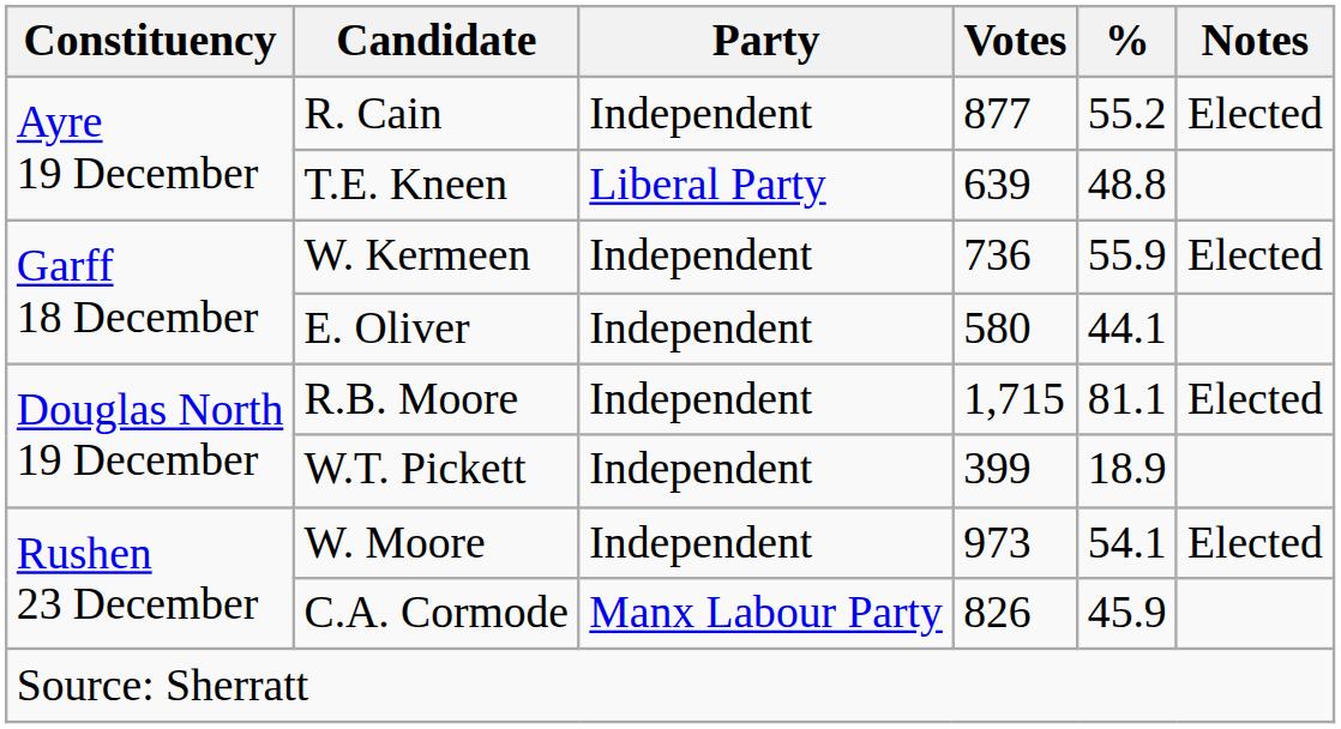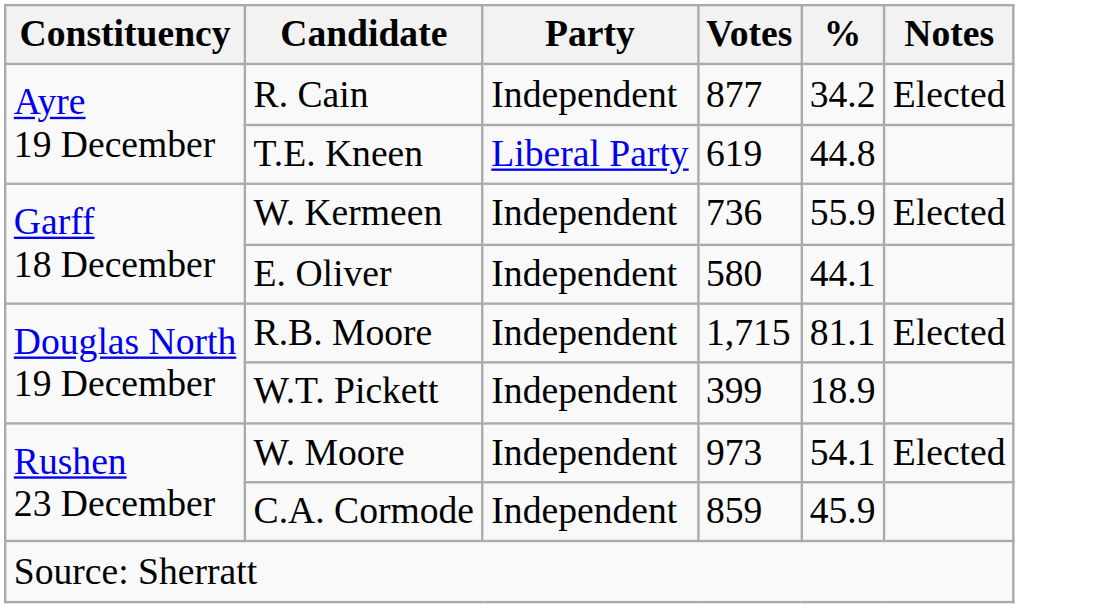R. Cain | %: 55.2 -> 34.2
T.E. Kneen | Votes: 639 -> 619
T.E. Kneen | %: 48.8 -> 44.8
C.A. Cormode | Party: Manx Labour Party -> Independent
C.A. Cormode | Votes: 826 -> 859
